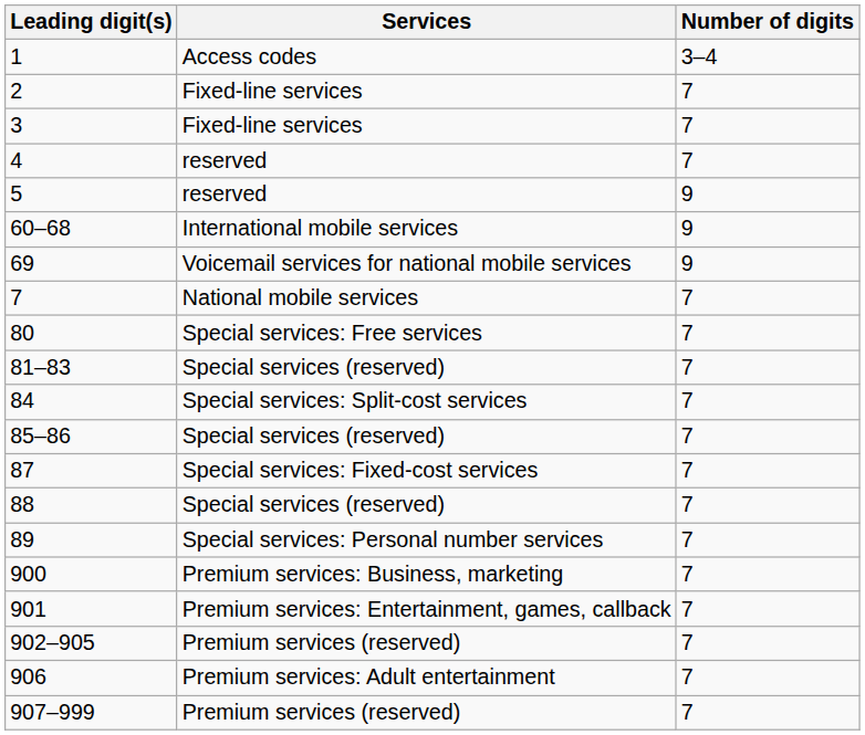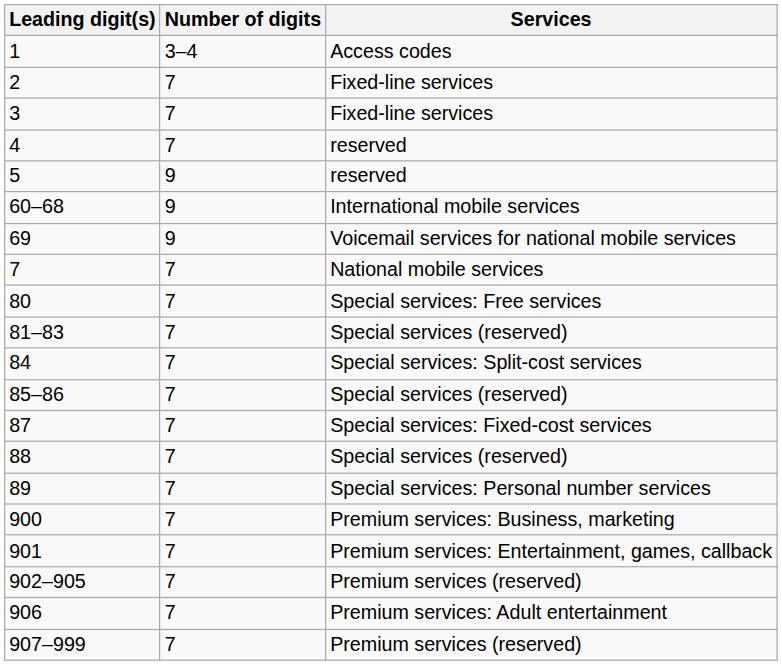columns swapped: Number of digits <-> Services
